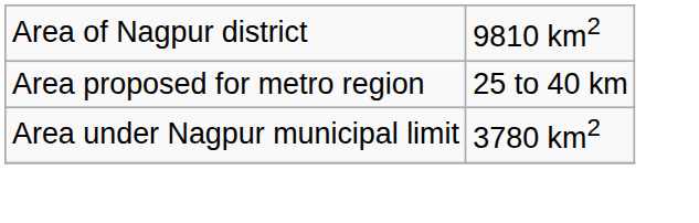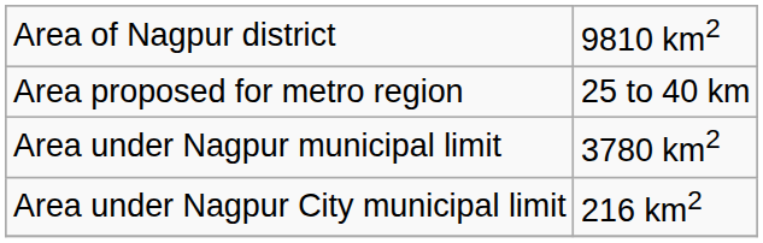+ row: Area under Nagpur City municipal limit | 216 km2
